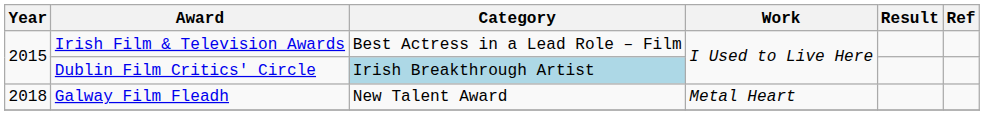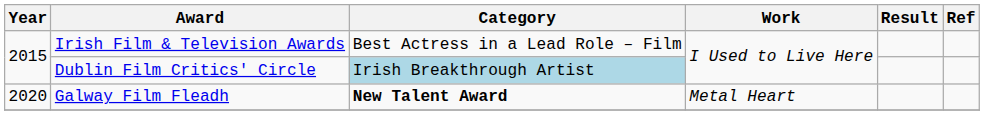Galway Film Fleadh | Year: 2018 -> 2020
Galway Film Fleadh | Category: normal -> bold
